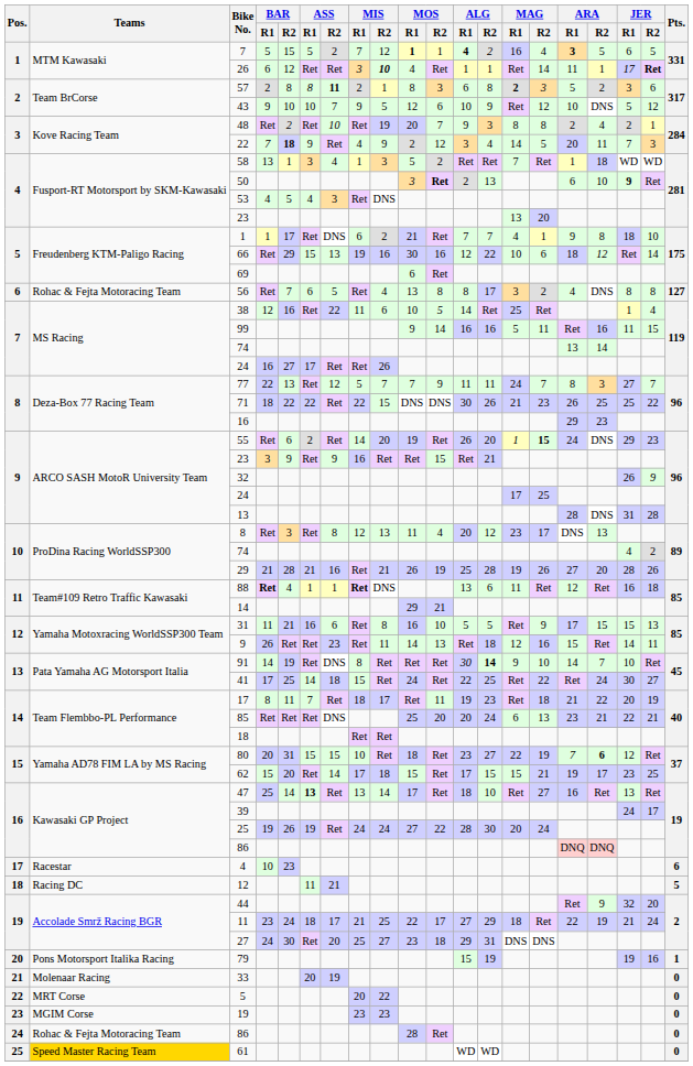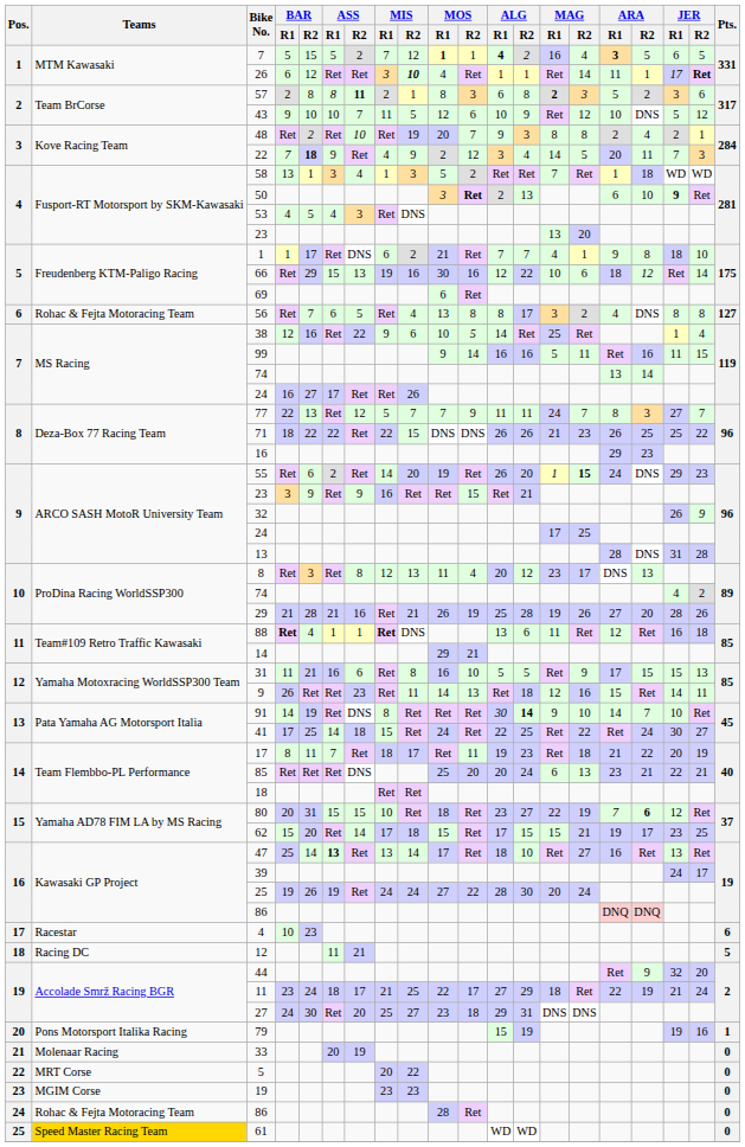43 | MIS / R1: 9 -> 11
38 | MIS / R1: 11 -> 9
71 | ALG / R1: 30 -> 26
